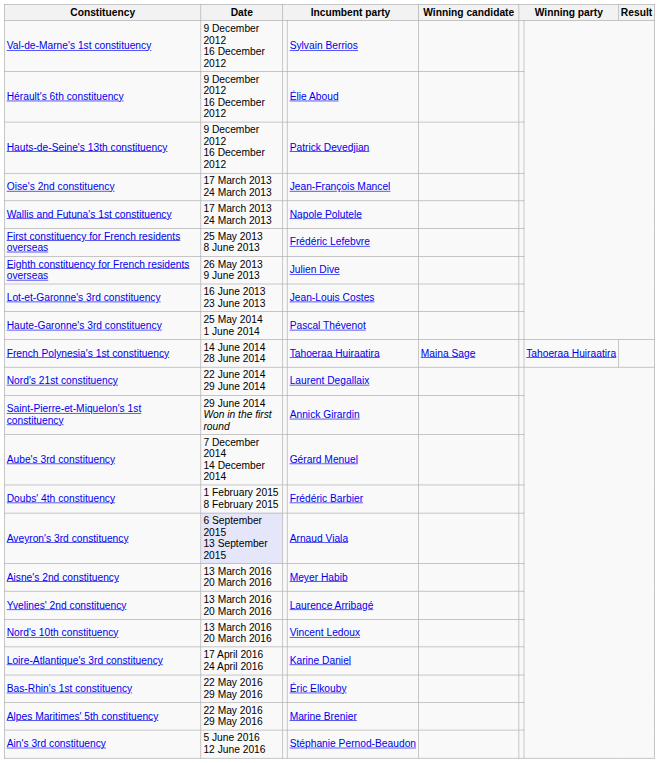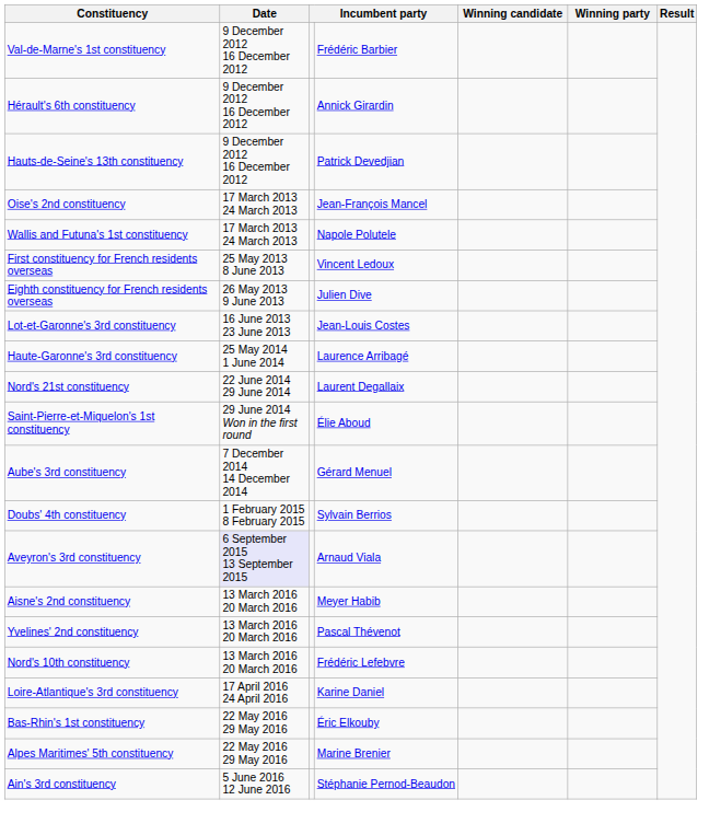Val-de-Marne's 1st constituency | column 4: Sylvain Berrios -> Frédéric Barbier
Hérault's 6th constituency | column 4: Élie Aboud -> Annick Girardin
First constituency for French residents overseas | column 4: Frédéric Lefebvre -> Vincent Ledoux
Haute-Garonne's 3rd constituency | column 4: Pascal Thévenot -> Laurence Arribagé
- row: French Polynesia's 1st constituency | 14 June 2014 28 June 2014 | Tahoeraa Huiraatira | Maina Sage | Tahoeraa Huiraatira
Saint-Pierre-et-Miquelon's 1st constituency | column 4: Annick Girardin -> Élie Aboud
Doubs' 4th constituency | column 4: Frédéric Barbier -> Sylvain Berrios
Yvelines' 2nd constituency | column 4: Laurence Arribagé -> Pascal Thévenot
Nord's 10th constituency | column 4: Vincent Ledoux -> Frédéric Lefebvre
